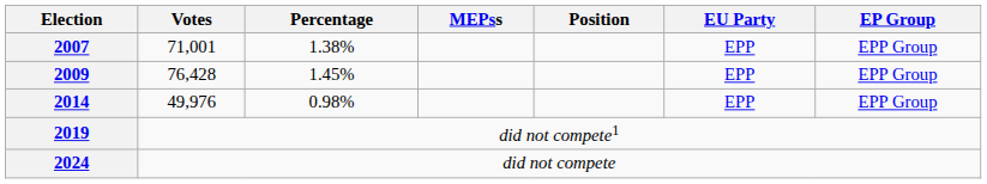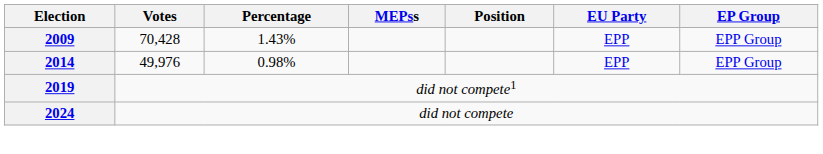- row: 2007 | 71,001 | 1.38% | EPP | EPP Group
2009 | Votes: 76,428 -> 70,428
2009 | Percentage: 1.45% -> 1.43%
